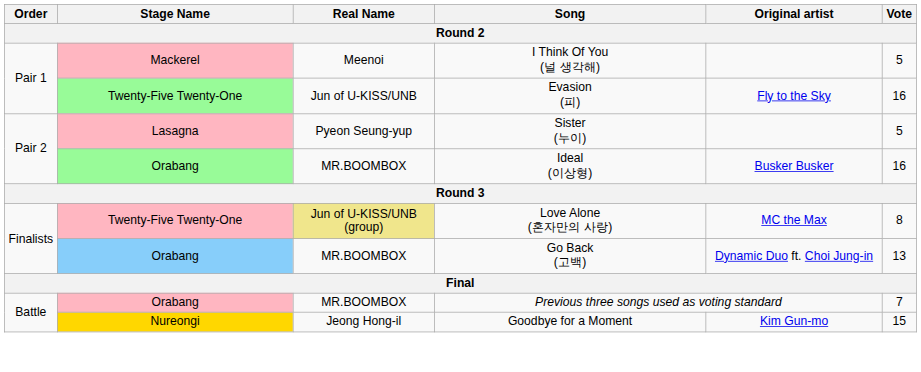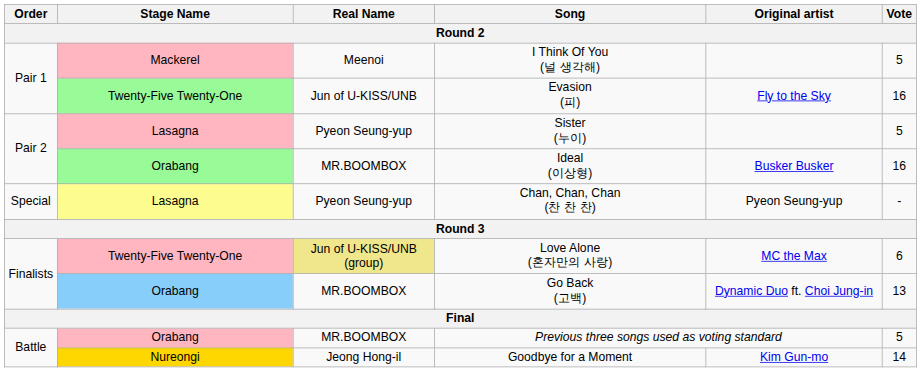+ row: Special | Lasagna | Pyeon Seung-yup | Chan, Chan, Chan (찬 찬 찬) | Pyeon Seung-yup | -
Love Alone (혼자만의 사랑) | Vote: 8 -> 6
Previous three songs used as voting standard | Vote: 7 -> 5
Goodbye for a Moment | Vote: 15 -> 14
